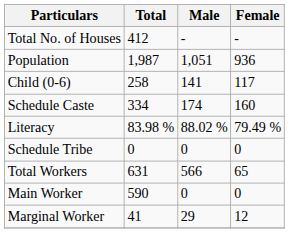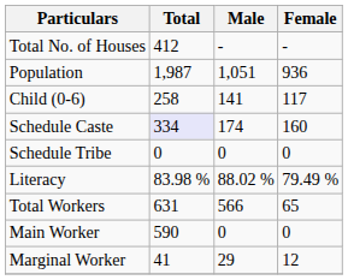Schedule Caste | Total: no background -> lavender background
rows swapped: Schedule Tribe <-> Literacy
